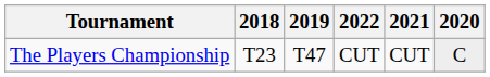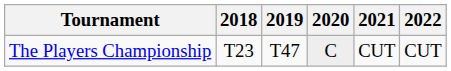columns swapped: 2020 <-> 2022
